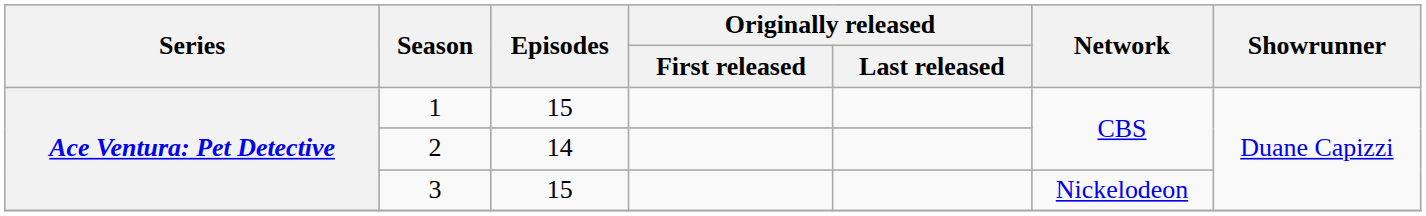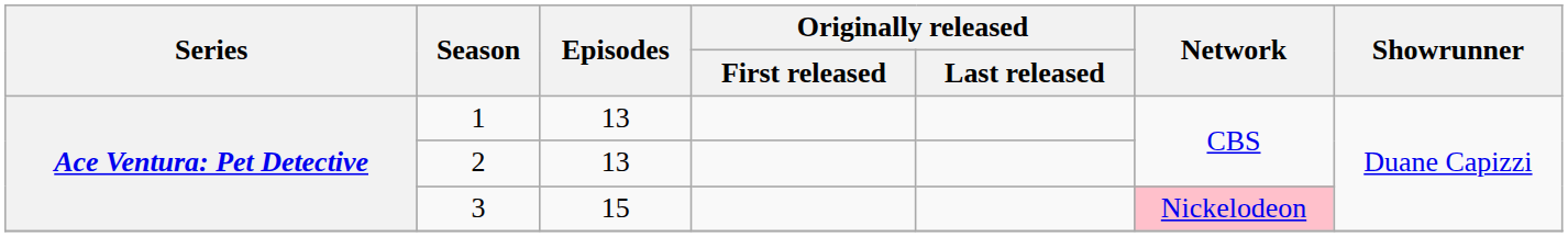1 | Episodes: 15 -> 13
2 | Episodes: 14 -> 13
3 | Network: no background -> pink background
